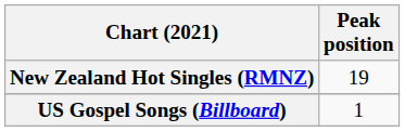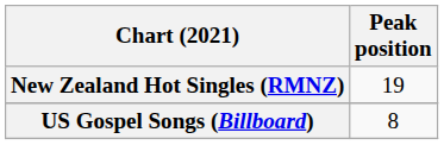US Gospel Songs (Billboard) | Peak position: 1 -> 8
